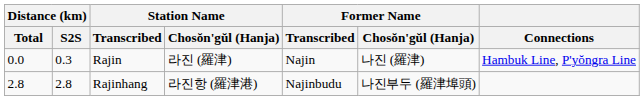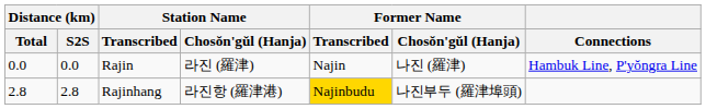Rajin | Distance (km) / S2S: 0.3 -> 0.0
Rajinhang | Former Name / Transcribed: no background -> gold background
